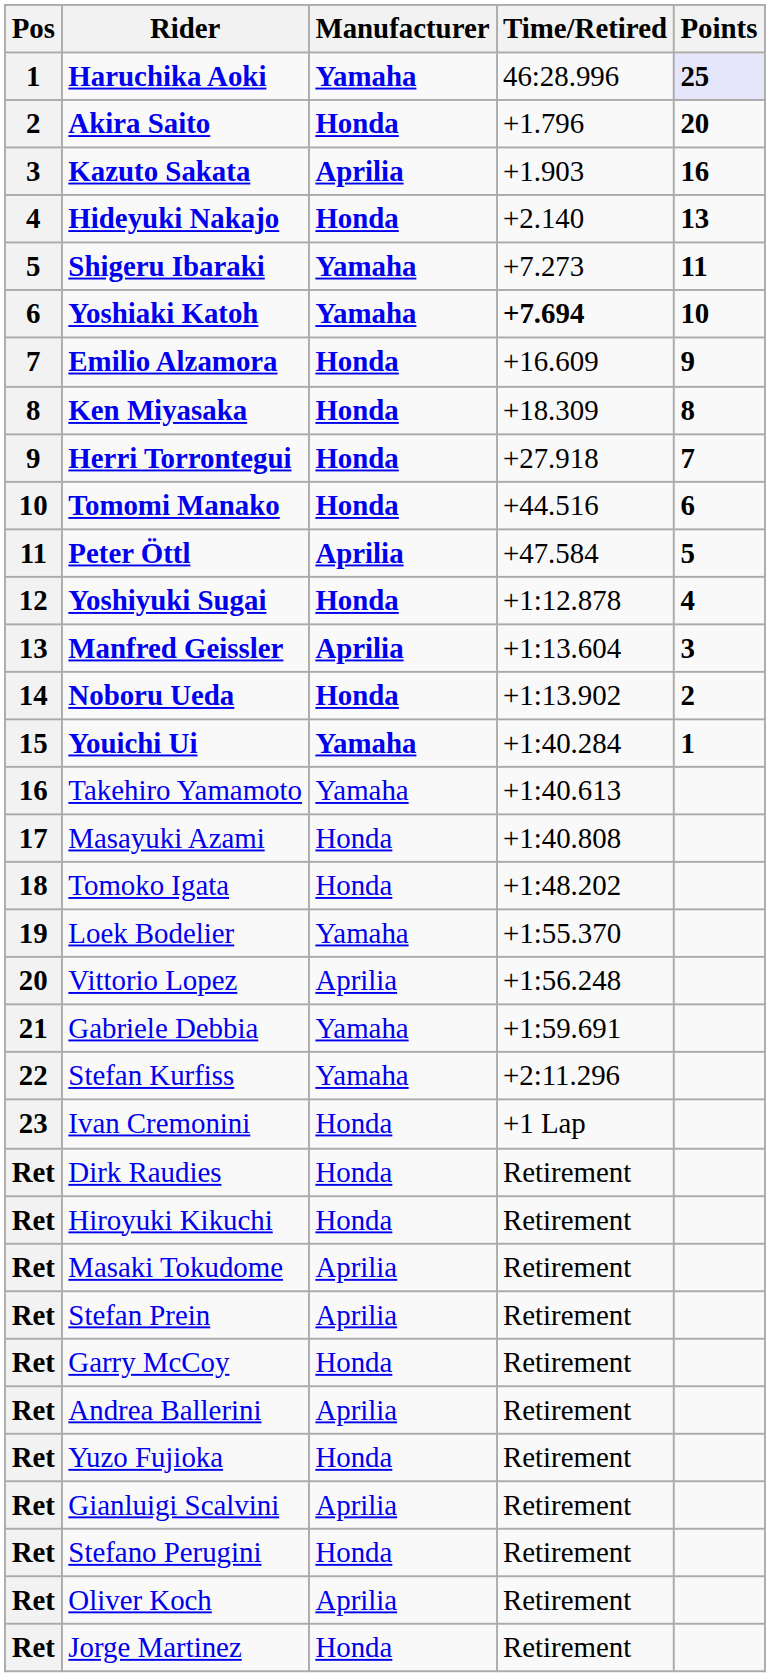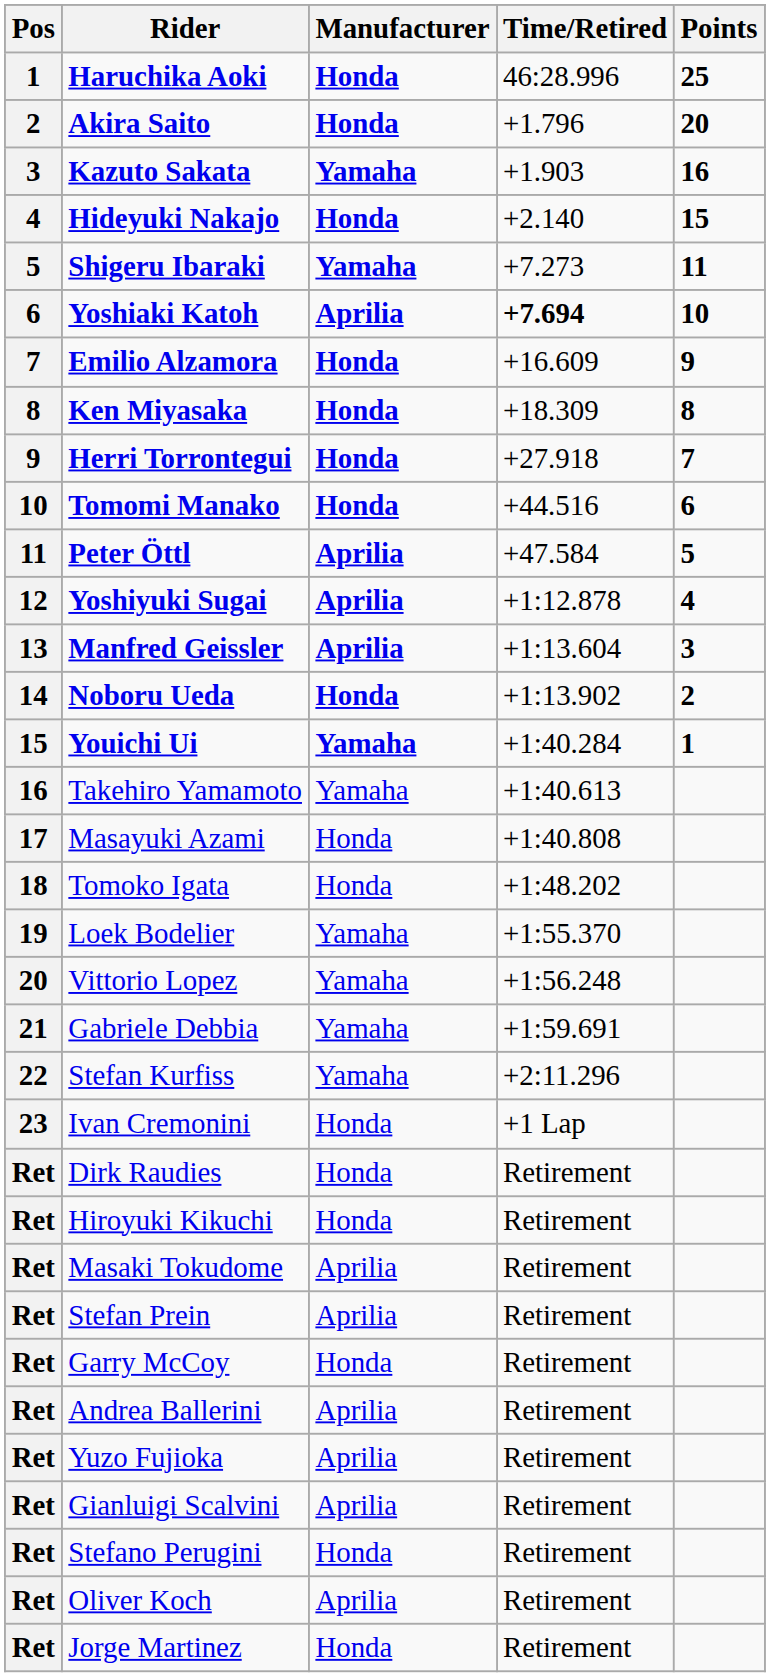Haruchika Aoki | Manufacturer: Yamaha -> Honda
Haruchika Aoki | Points: lavender background -> no background
Kazuto Sakata | Manufacturer: Aprilia -> Yamaha
Hideyuki Nakajo | Points: 13 -> 15
Yoshiaki Katoh | Manufacturer: Yamaha -> Aprilia
Yoshiyuki Sugai | Manufacturer: Honda -> Aprilia
Vittorio Lopez | Manufacturer: Aprilia -> Yamaha
Yuzo Fujioka | Manufacturer: Honda -> Aprilia
